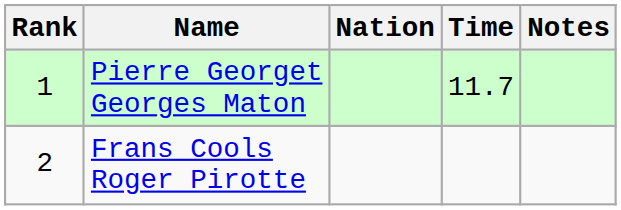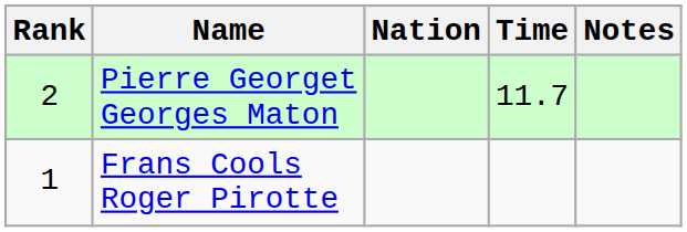Pierre Georget Georges Maton | Rank: 1 -> 2
Frans Cools Roger Pirotte | Rank: 2 -> 1
